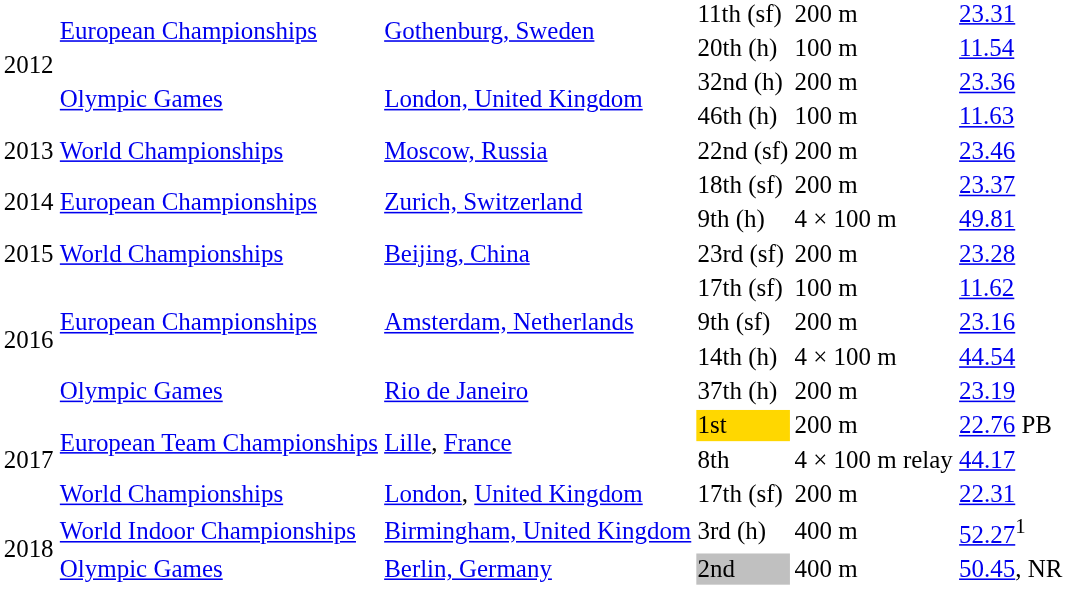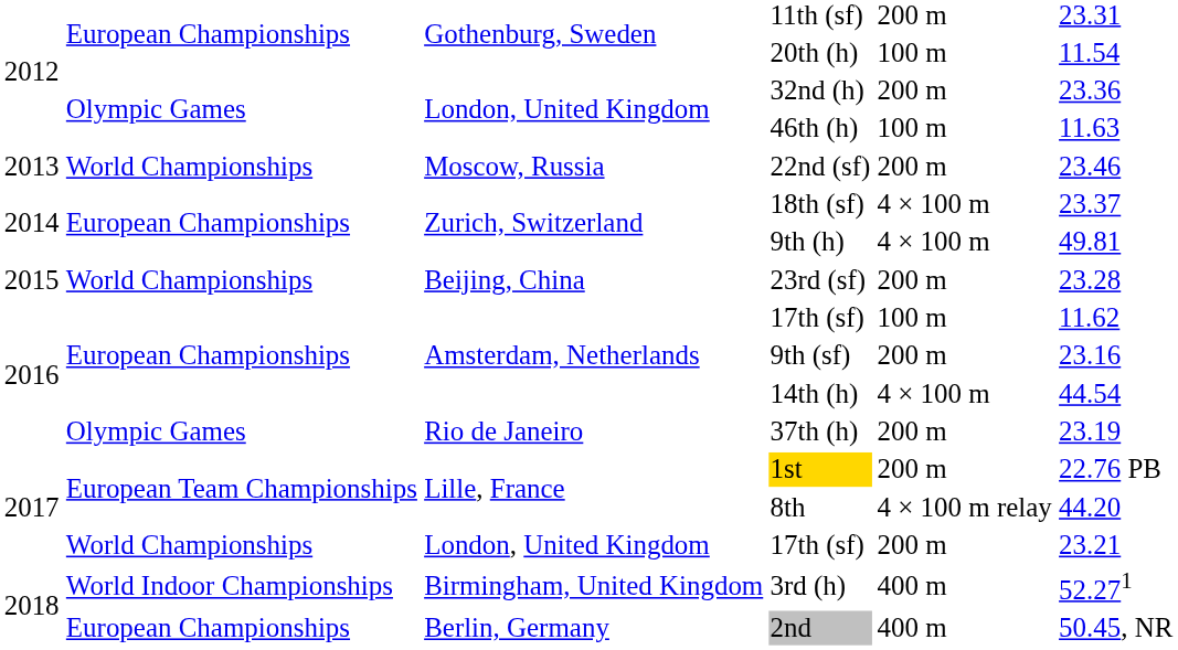18th (sf) | column 5: 200 m -> 4 × 100 m
8th | column 6: 44.17 -> 44.20
London, United Kingdom / 17th (sf) | column 6: 22.31 -> 23.21
2nd | column 2: Olympic Games -> European Championships
